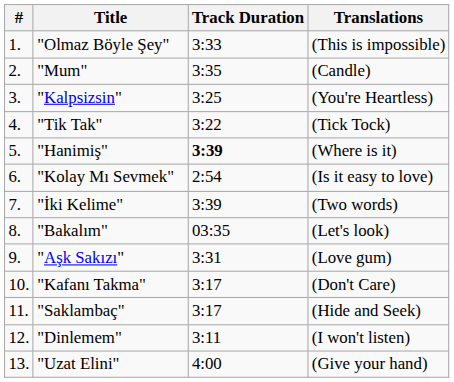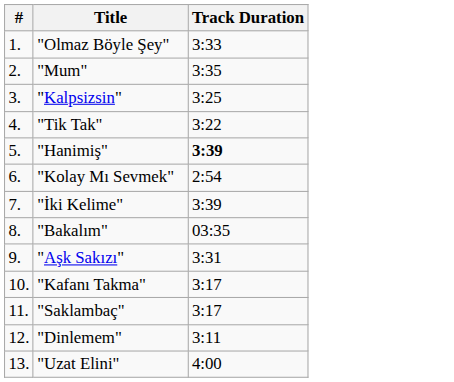- column: Translations | (This is impossible) | (Candle) | (You're Heartless) | (Tick Tock) | (Where is it) | (Is it easy to love) | (Two words) | (Let's look) | (Love gum) | (Don't Care) | (Hide and Seek) | (I won't listen) | (Give your hand)
